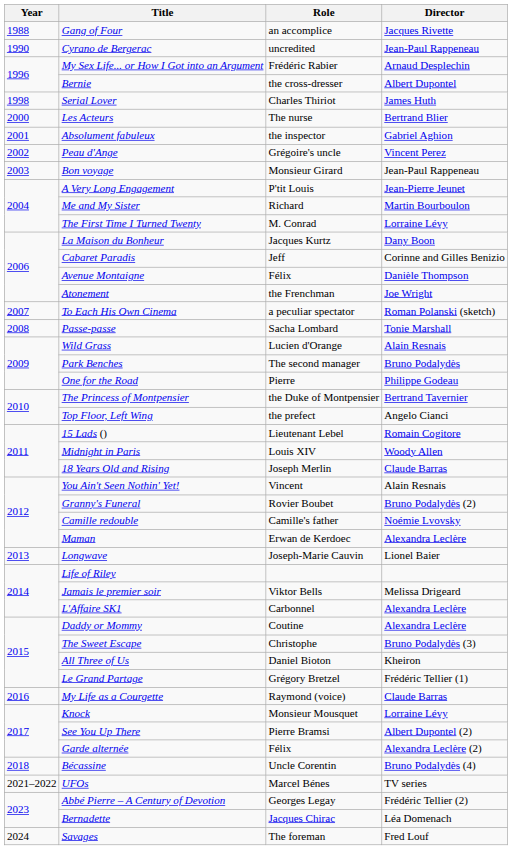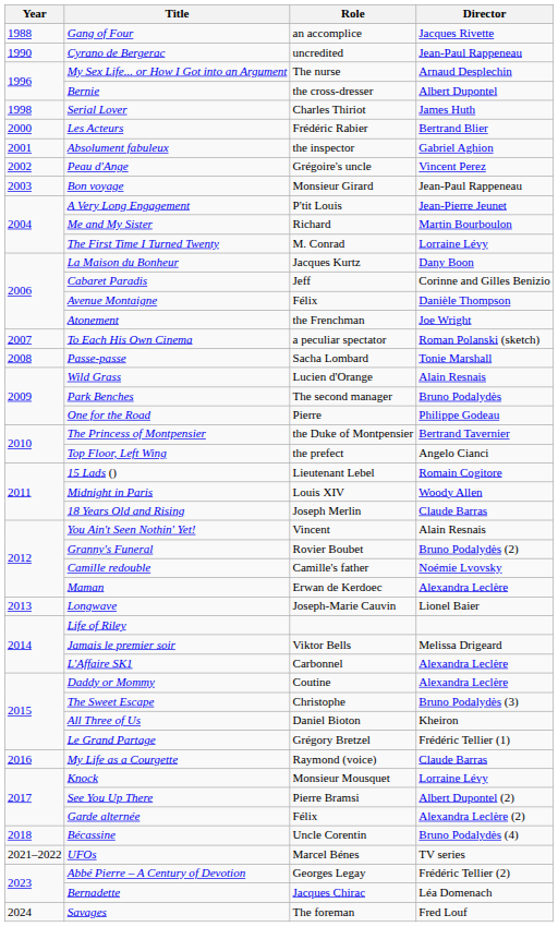My Sex Life... or How I Got into an Argument | Role: Frédéric Rabier -> The nurse
Les Acteurs | Role: The nurse -> Frédéric Rabier
